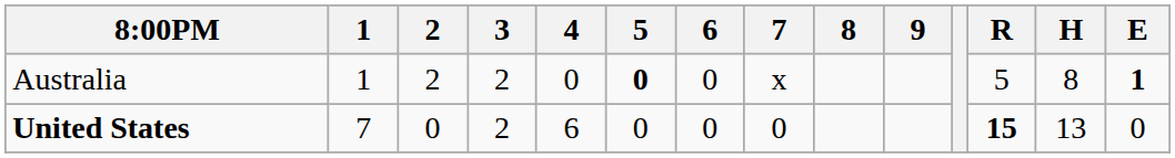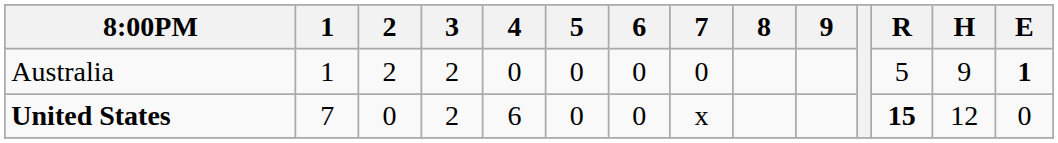Australia | 5: bold -> normal
Australia | 7: x -> 0
Australia | H: 8 -> 9
United States | 7: 0 -> x
United States | H: 13 -> 12
